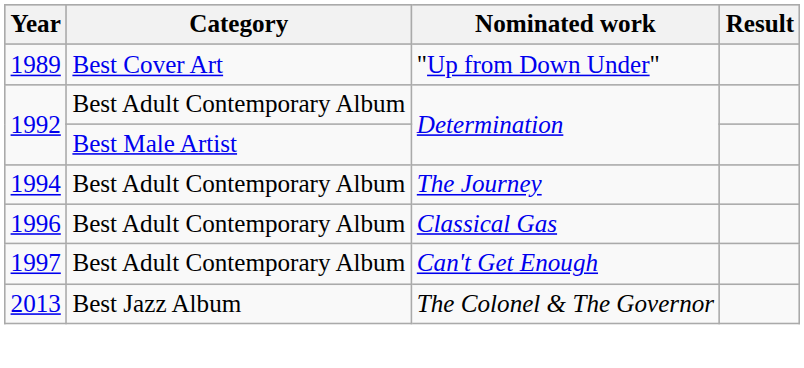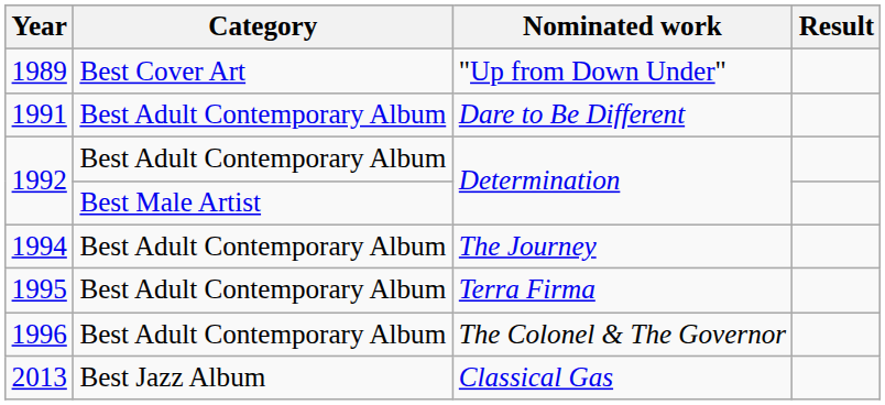+ row: 1991 | Best Adult Contemporary Album | Dare to Be Different
+ row: 1995 | Best Adult Contemporary Album | Terra Firma
1996 | Nominated work: Classical Gas -> The Colonel & The Governor
- row: 1997 | Best Adult Contemporary Album | Can't Get Enough
2013 | Nominated work: The Colonel & The Governor -> Classical Gas
